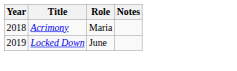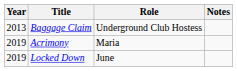+ row: 2013 | Baggage Claim | Underground Club Hostess
Acrimony | Year: 2018 -> 2019
